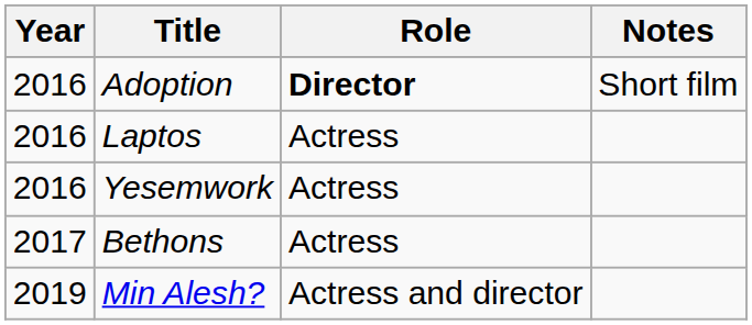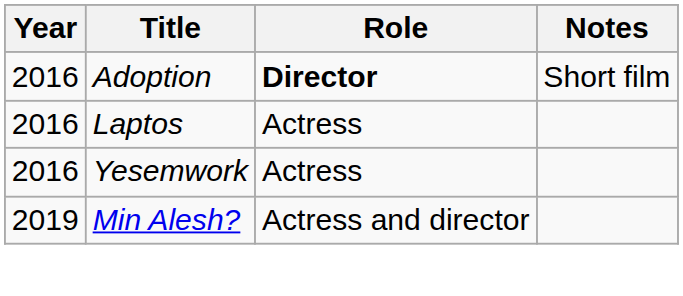- row: 2017 | Bethons | Actress
